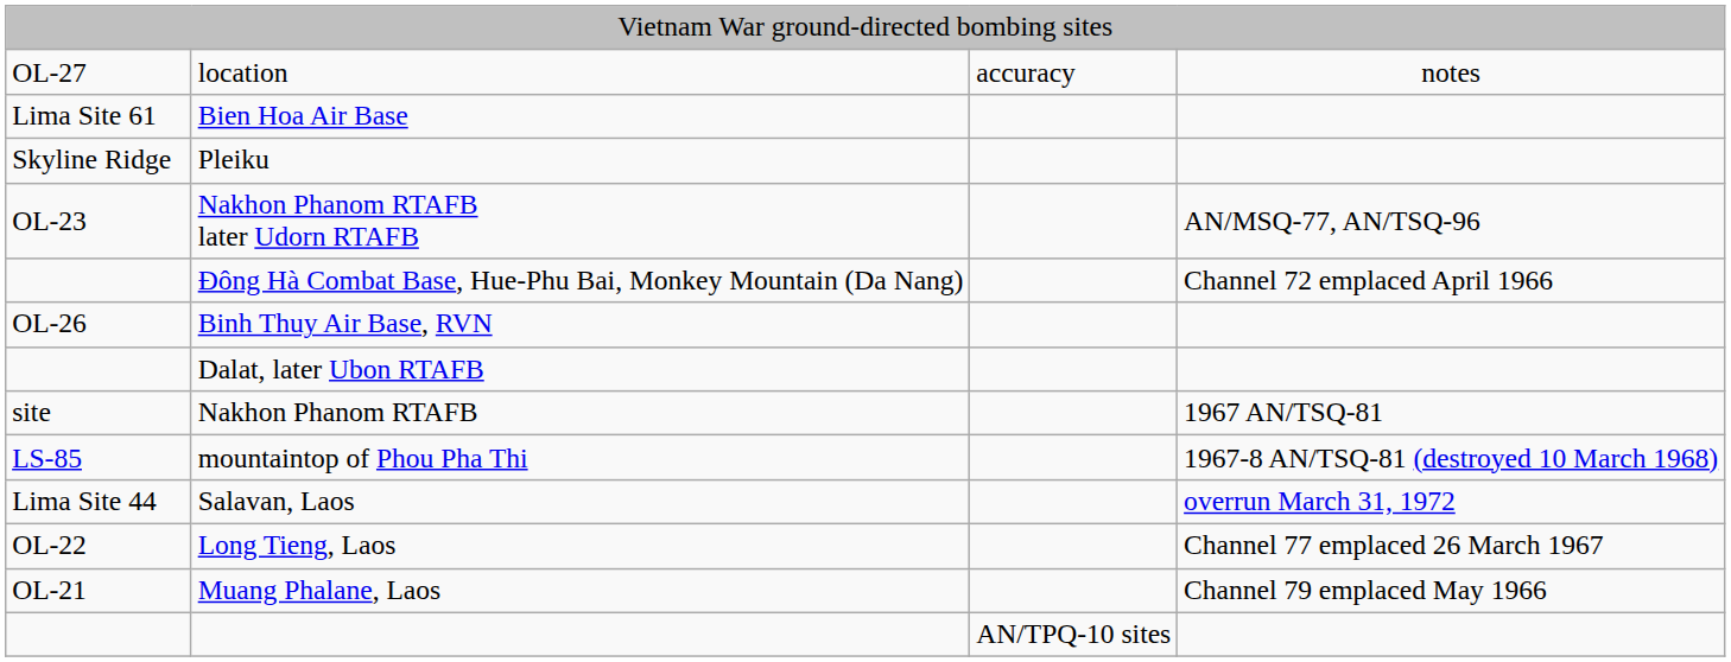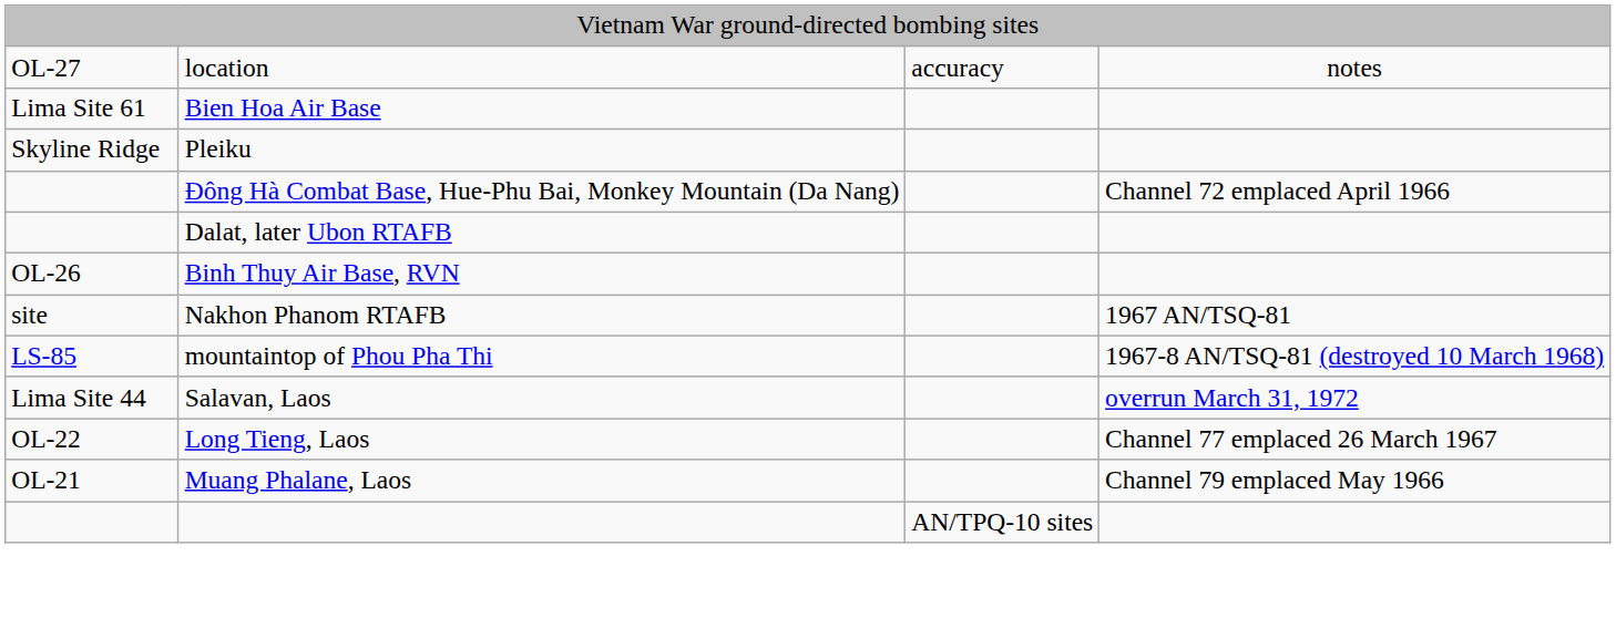- row: OL-23 | Nakhon Phanom RTAFB later Udorn RTAFB | AN/MSQ-77, AN/TSQ-96
rows swapped: Dalat, later Ubon RTAFB <-> Binh Thuy Air Base, RVN
